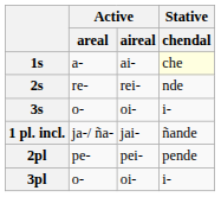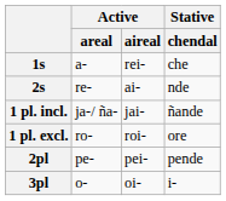1s | Active / aireal: ai- -> rei-
1s | Stative / chendal: lightyellow background -> no background
2s | Active / aireal: rei- -> ai-
- row: 3s | o- | oi- | i-
+ row: 1 pl. excl. | ro- | roi- | ore
